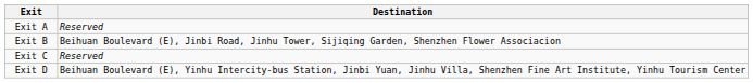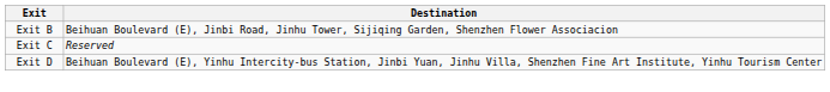- row: Exit A | Reserved
